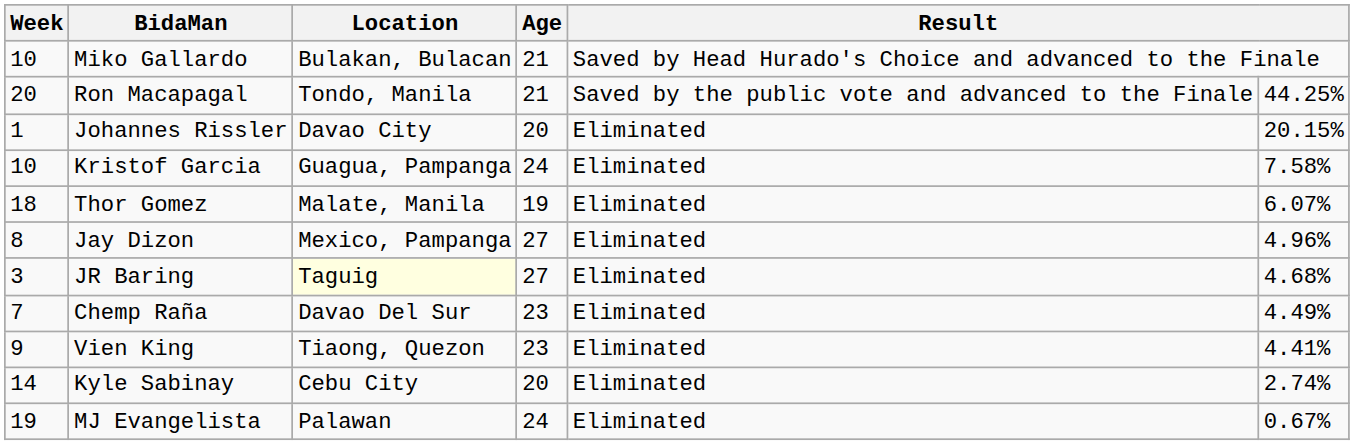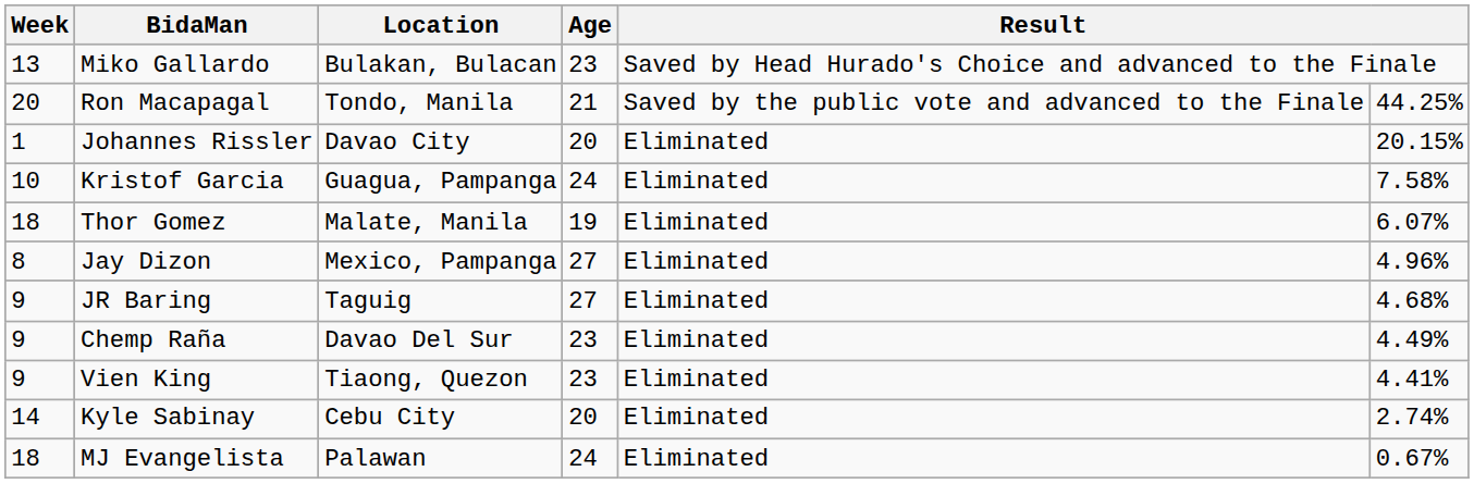Miko Gallardo | Week: 10 -> 13
Miko Gallardo | Age: 21 -> 23
JR Baring | Week: 3 -> 9
JR Baring | Location: lightyellow background -> no background
Chemp Raña | Week: 7 -> 9
MJ Evangelista | Week: 19 -> 18
